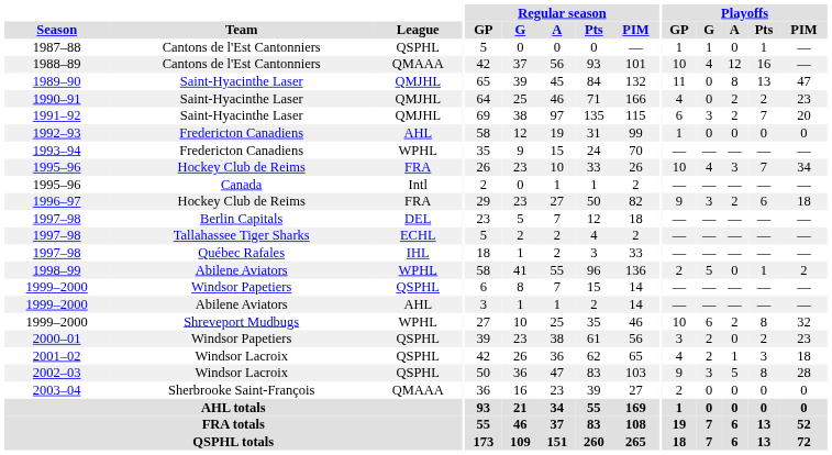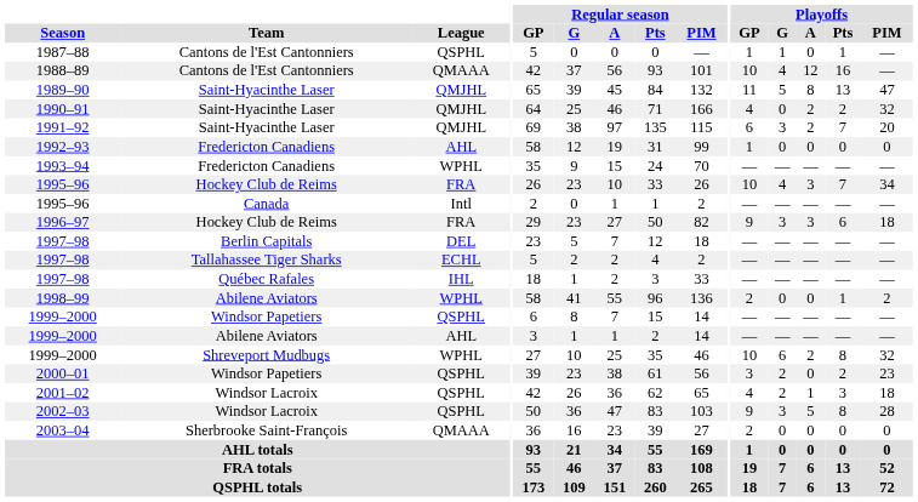1989–90 | Playoffs / G: 0 -> 5
1990–91 | Playoffs / PIM: 23 -> 32
1996–97 | Playoffs / A: 2 -> 3
1998–99 | Playoffs / G: 5 -> 0
